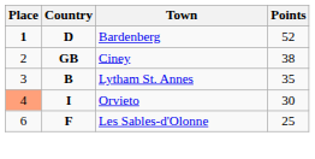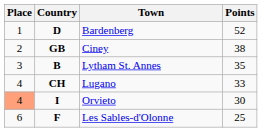Bardenberg | Place: bold -> normal
+ row: 4 | CH | Lugano | 33
